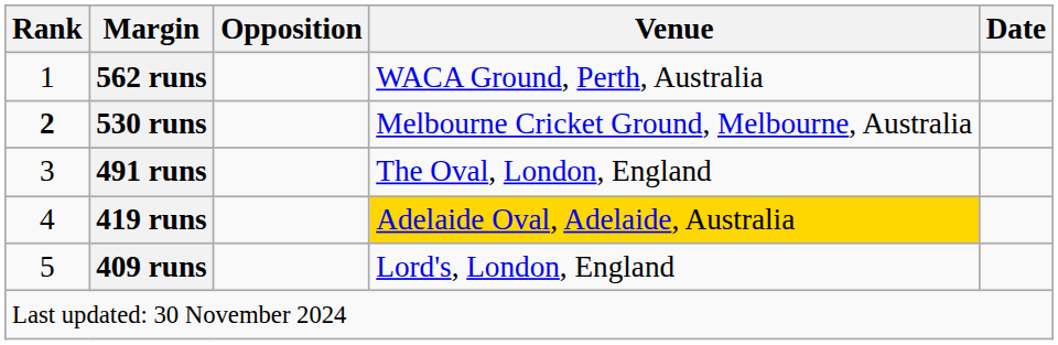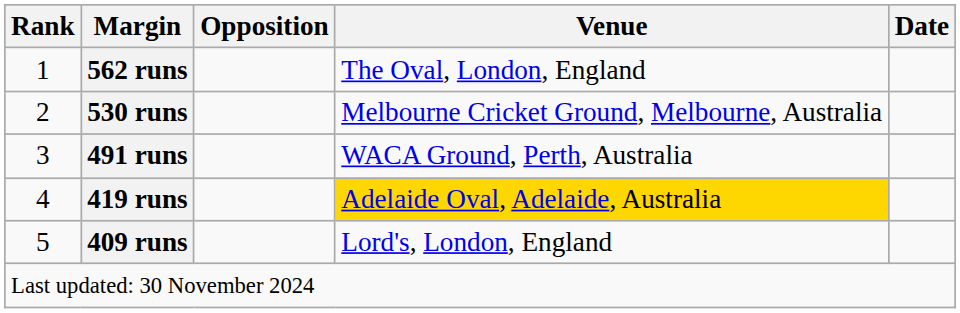562 runs | Venue: WACA Ground, Perth, Australia -> The Oval, London, England
530 runs | Rank: bold -> normal
491 runs | Venue: The Oval, London, England -> WACA Ground, Perth, Australia
